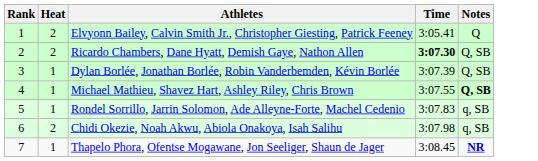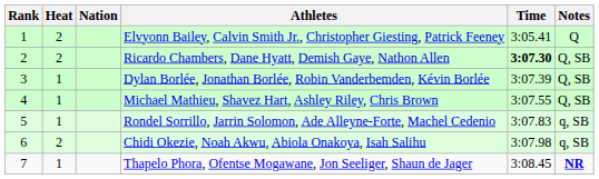+ column: Nation
Michael Mathieu, Shavez Hart, Ashley Riley, Chris Brown | Notes: bold -> normal
